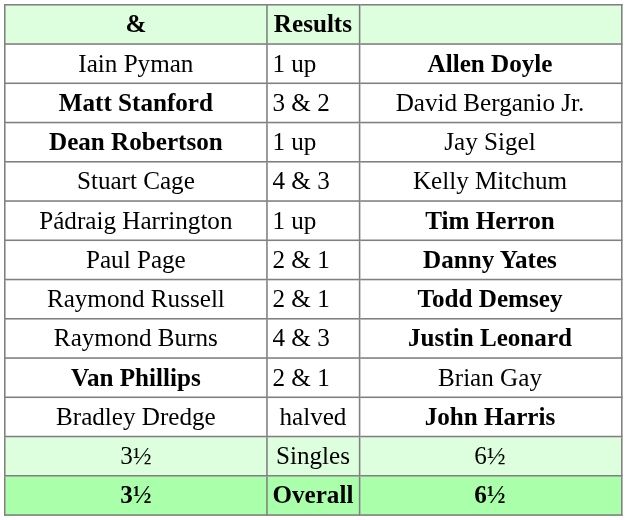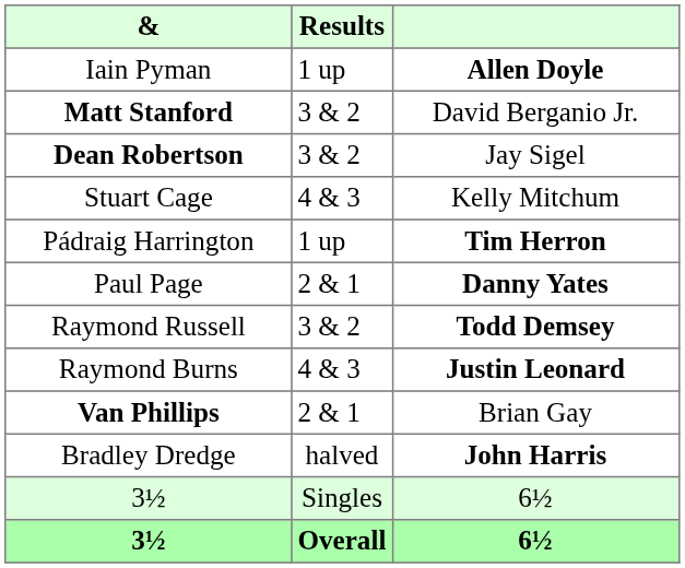Dean Robertson | Results: 1 up -> 3 & 2
Raymond Russell | Results: 2 & 1 -> 3 & 2
